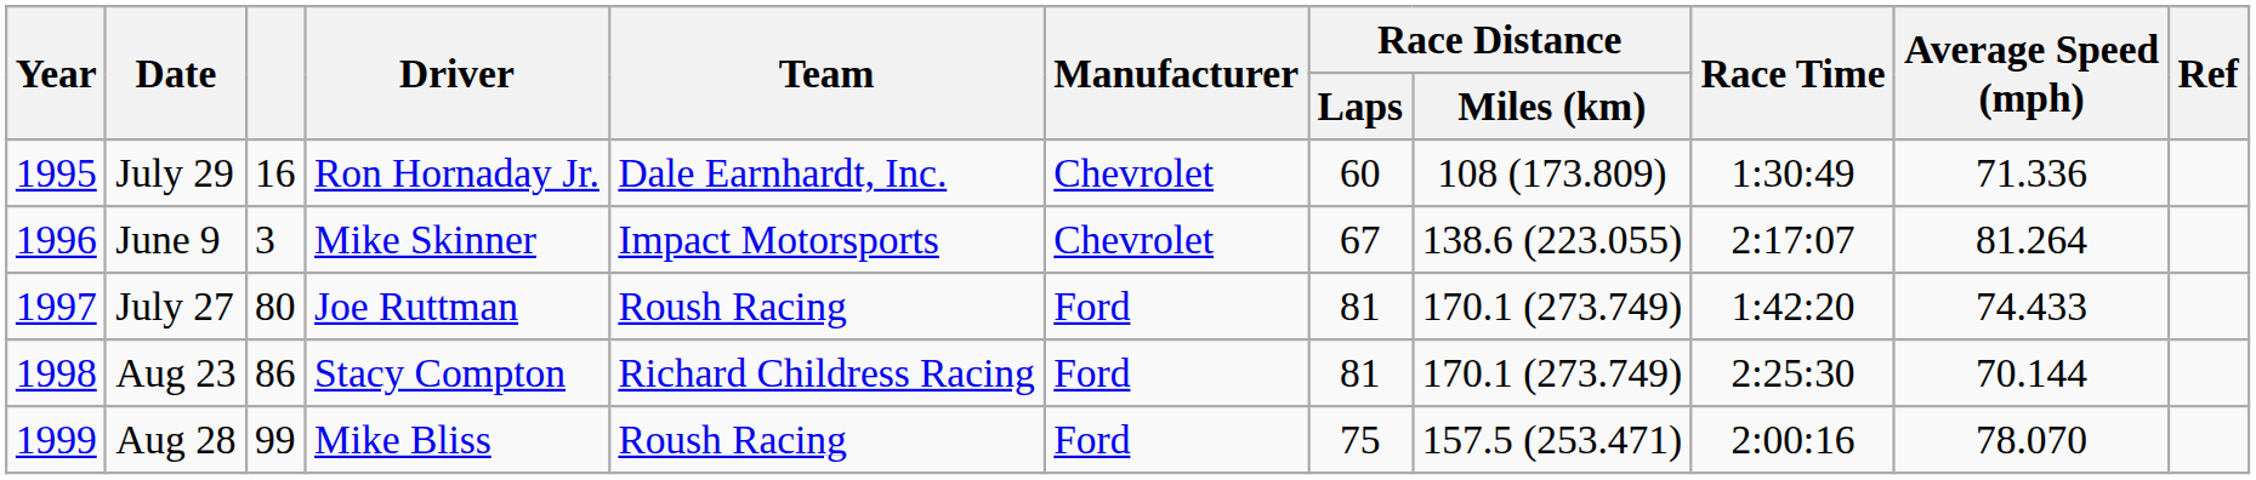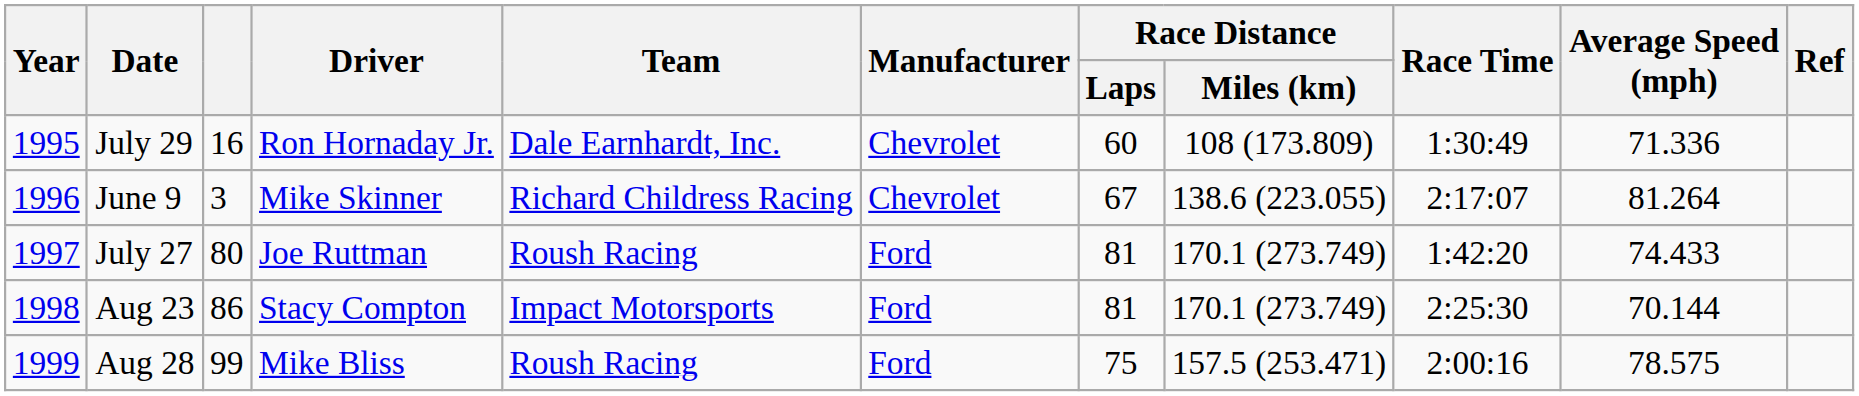June 9 | Team: Impact Motorsports -> Richard Childress Racing
Aug 23 | Team: Richard Childress Racing -> Impact Motorsports
Aug 28 | Average Speed (mph): 78.070 -> 78.575
